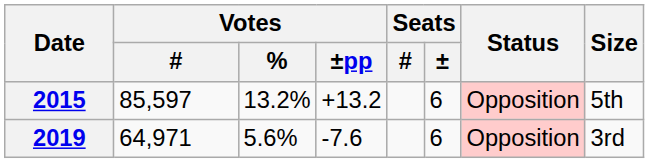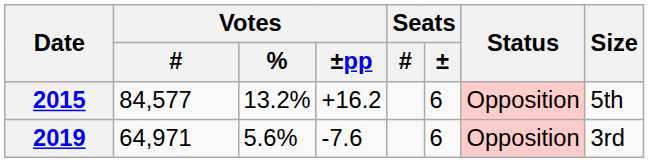2015 | Votes / #: 85,597 -> 84,577
2015 | Votes / ±pp: +13.2 -> +16.2
